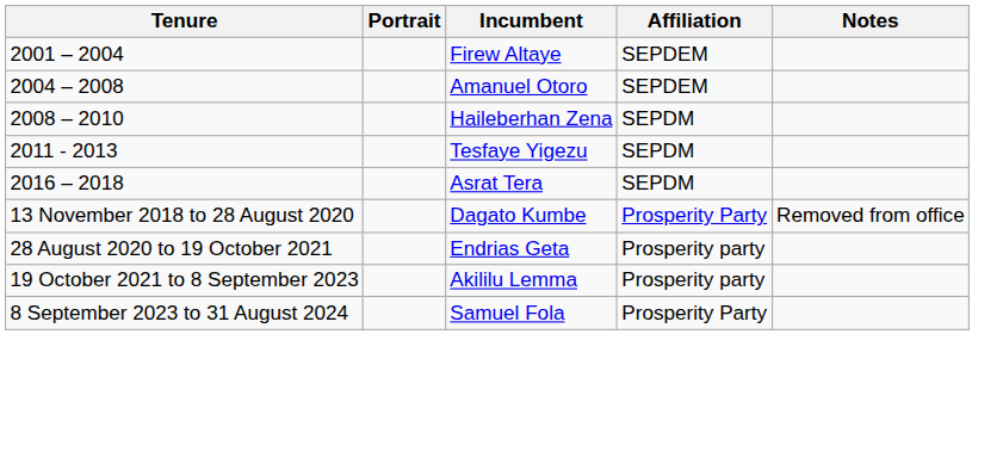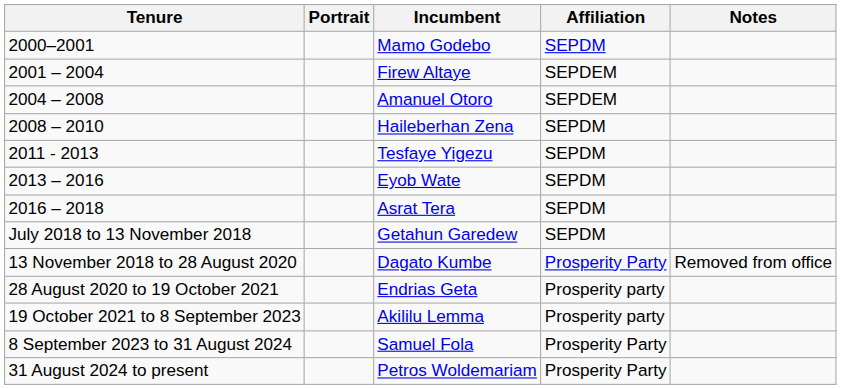+ row: 2000–2001 | Mamo Godebo | SEPDM
+ row: 2013 – 2016 | Eyob Wate | SEPDM
+ row: July 2018 to 13 November 2018 | Getahun Garedew | SEPDM
+ row: 31 August 2024 to present | Petros Woldemariam | Prosperity Party
